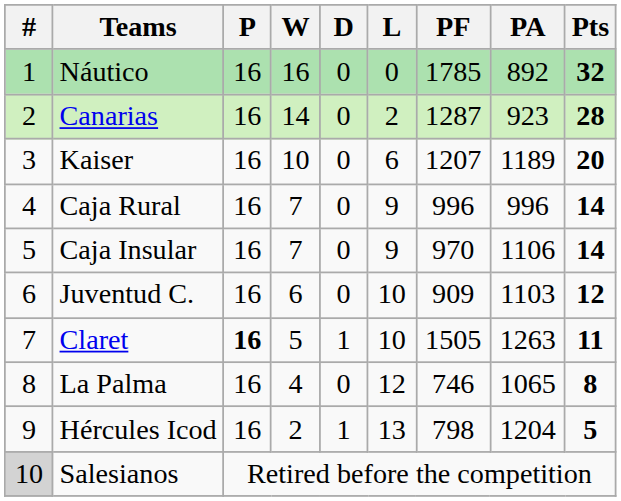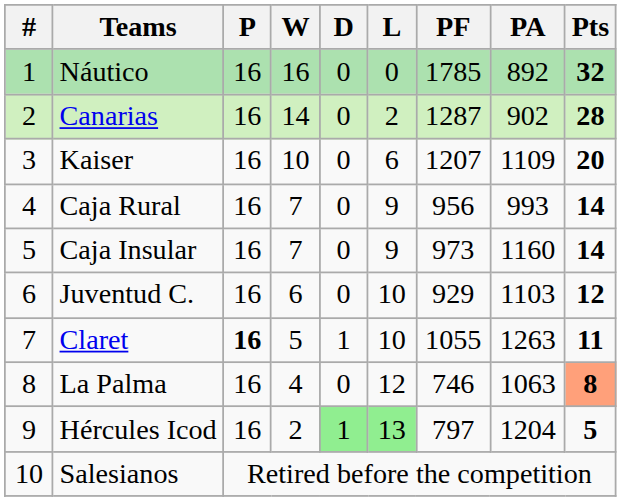Canarias | PA: 923 -> 902
Kaiser | PA: 1189 -> 1109
Caja Rural | PF: 996 -> 956
Caja Rural | PA: 996 -> 993
Caja Insular | PF: 970 -> 973
Caja Insular | PA: 1106 -> 1160
Juventud C. | PF: 909 -> 929
Claret | PF: 1505 -> 1055
La Palma | PA: 1065 -> 1063
La Palma | Pts: no background -> lightsalmon background
Hércules Icod | D: no background -> lightgreen background
Hércules Icod | L: no background -> lightgreen background
Hércules Icod | PF: 798 -> 797
Salesianos | #: lightgrey background -> no background
